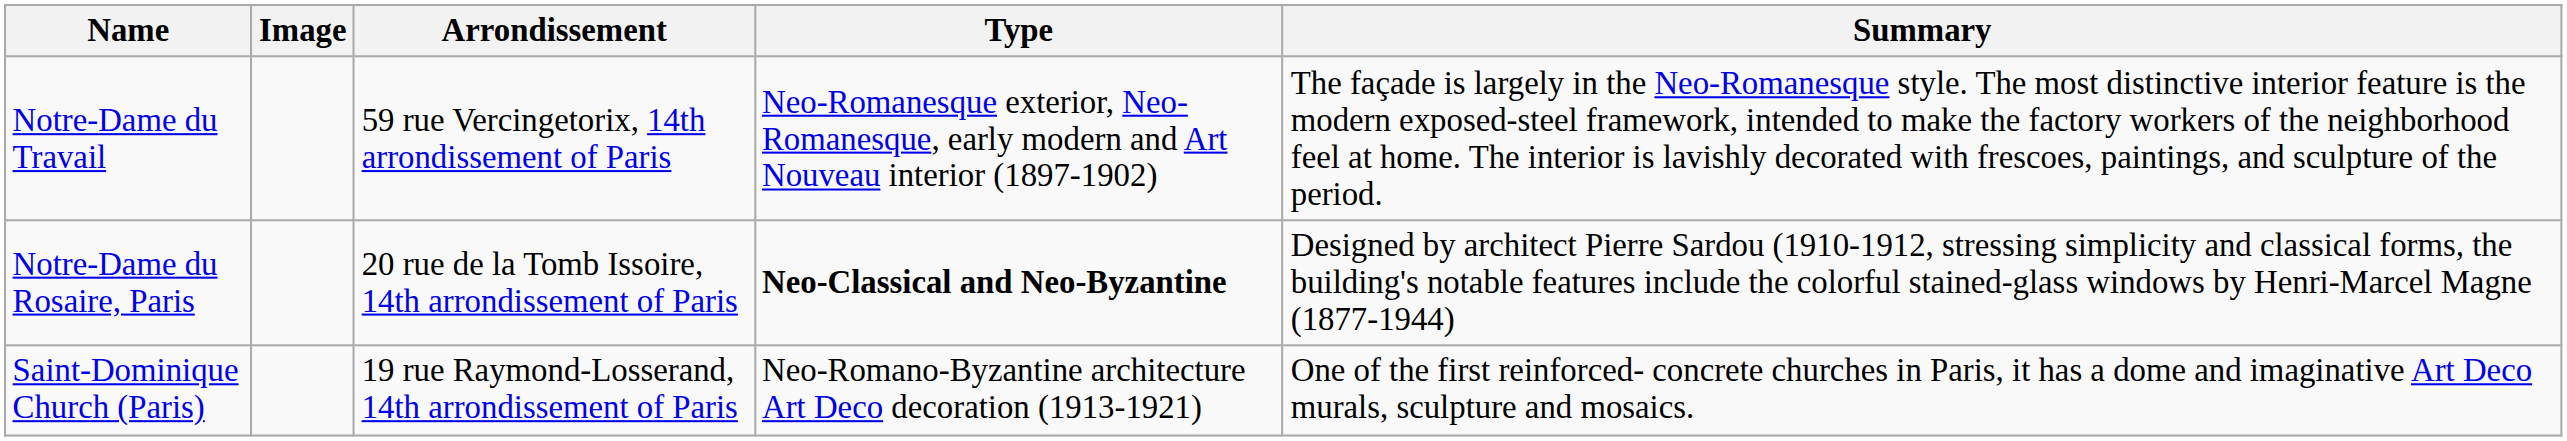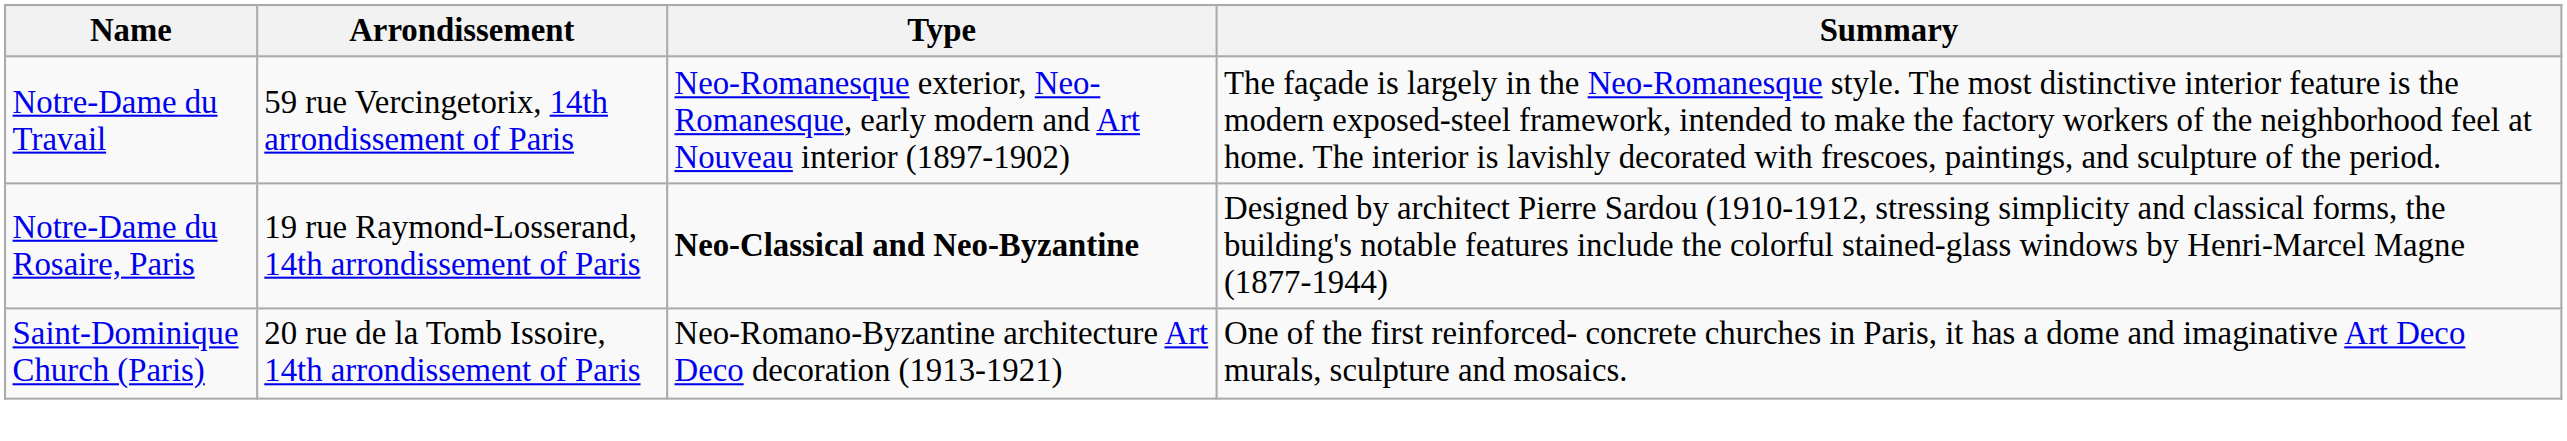- column: Image
Notre-Dame du Rosaire, Paris | Arrondissement: 20 rue de la Tomb Issoire, 14th arrondissement of Paris -> 19 rue Raymond-Losserand, 14th arrondissement of Paris
Saint-Dominique Church (Paris) | Arrondissement: 19 rue Raymond-Losserand, 14th arrondissement of Paris -> 20 rue de la Tomb Issoire, 14th arrondissement of Paris
